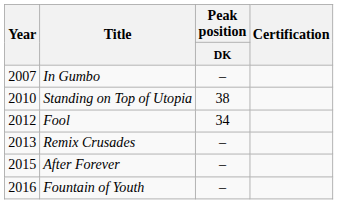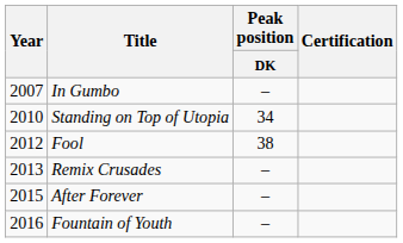Standing on Top of Utopia | Peak position / DK: 38 -> 34
Fool | Peak position / DK: 34 -> 38
